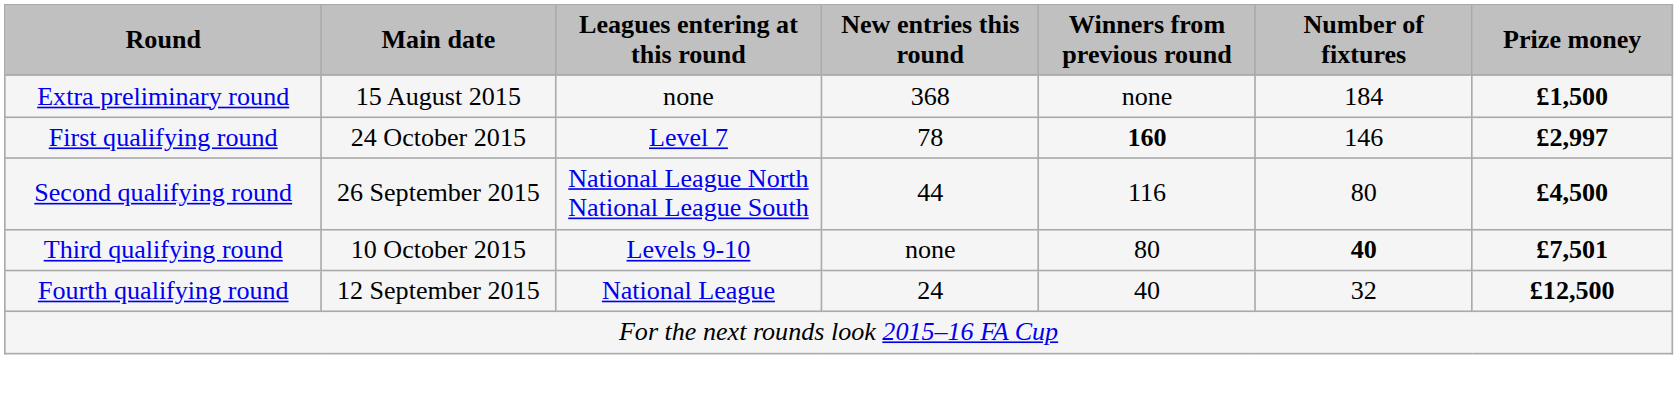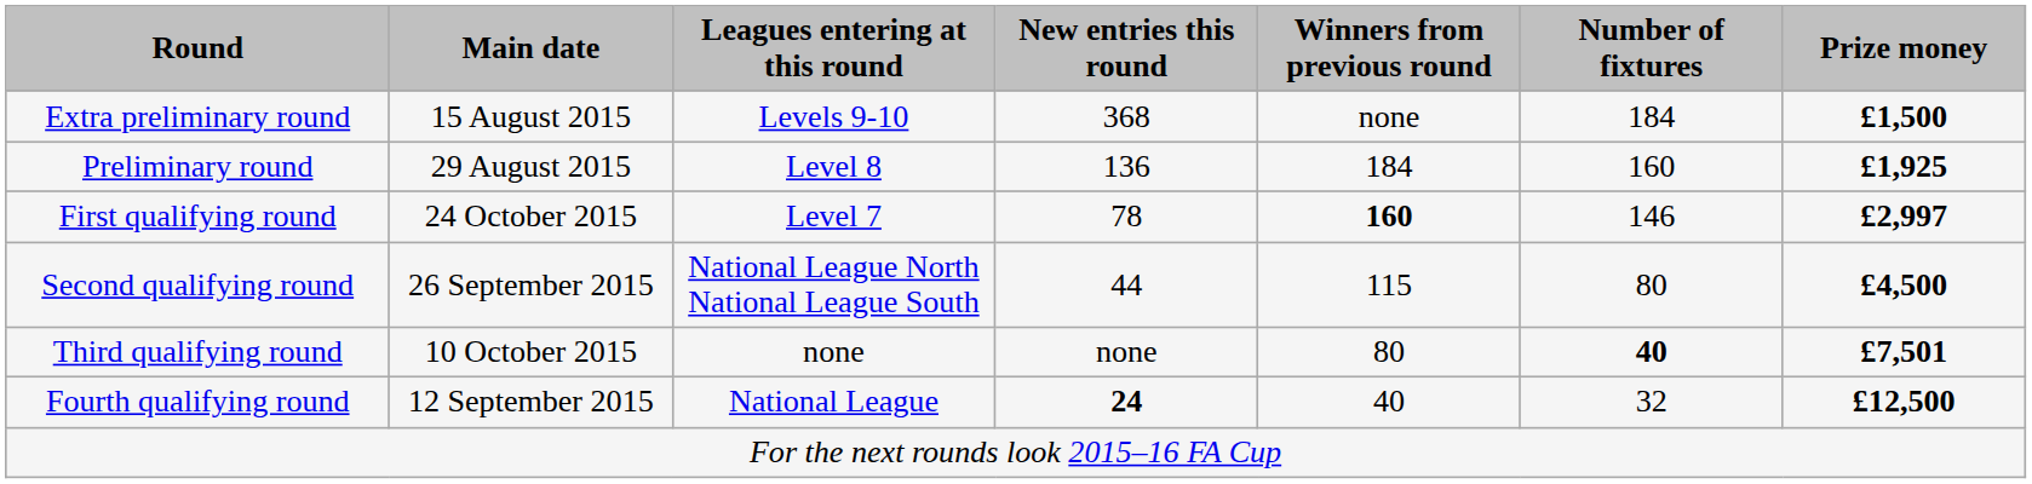Extra preliminary round | Leagues entering at this round: none -> Levels 9-10
+ row: Preliminary round | 29 August 2015 | Level 8 | 136 | 184 | 160 | £1,925
Second qualifying round | Winners from previous round: 116 -> 115
Third qualifying round | Leagues entering at this round: Levels 9-10 -> none
Fourth qualifying round | New entries this round: normal -> bold
